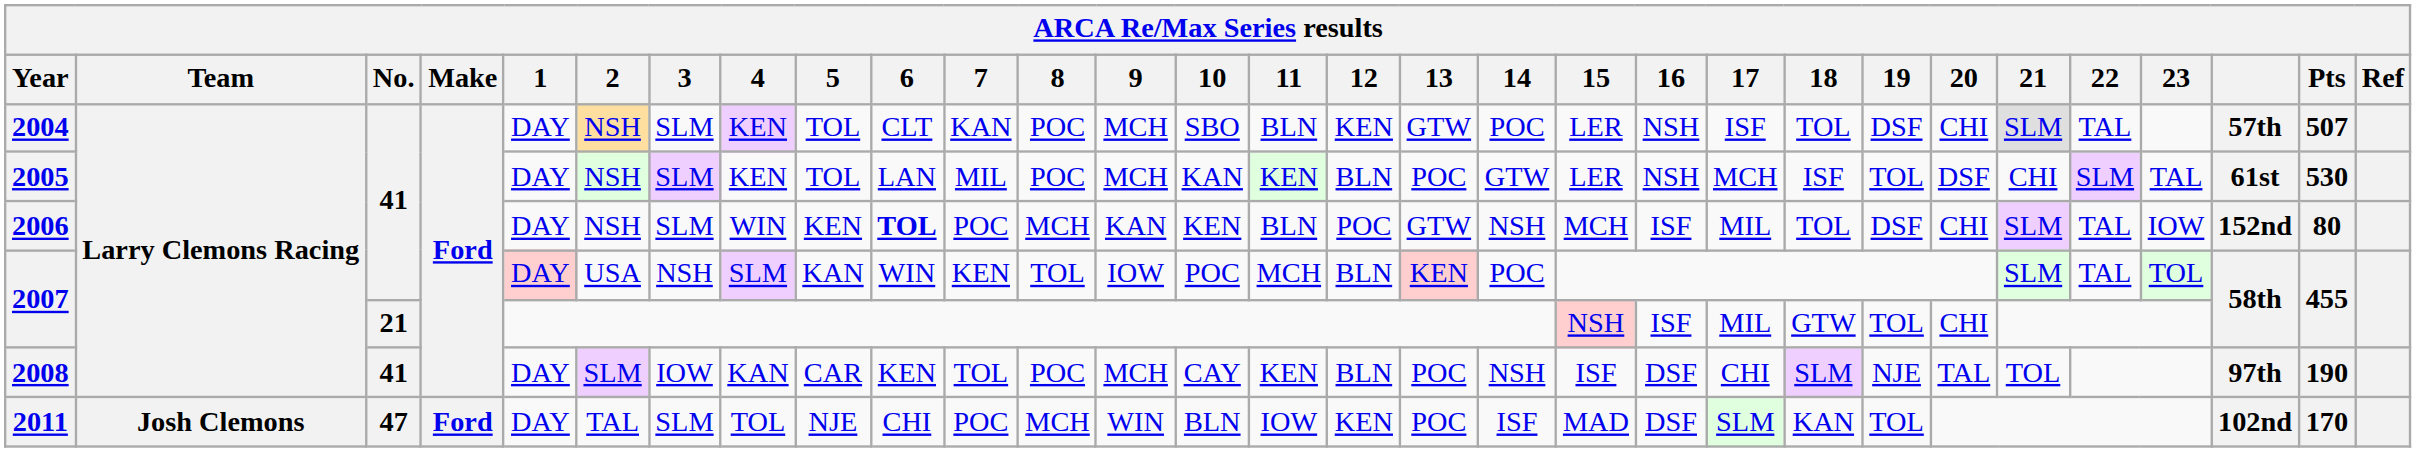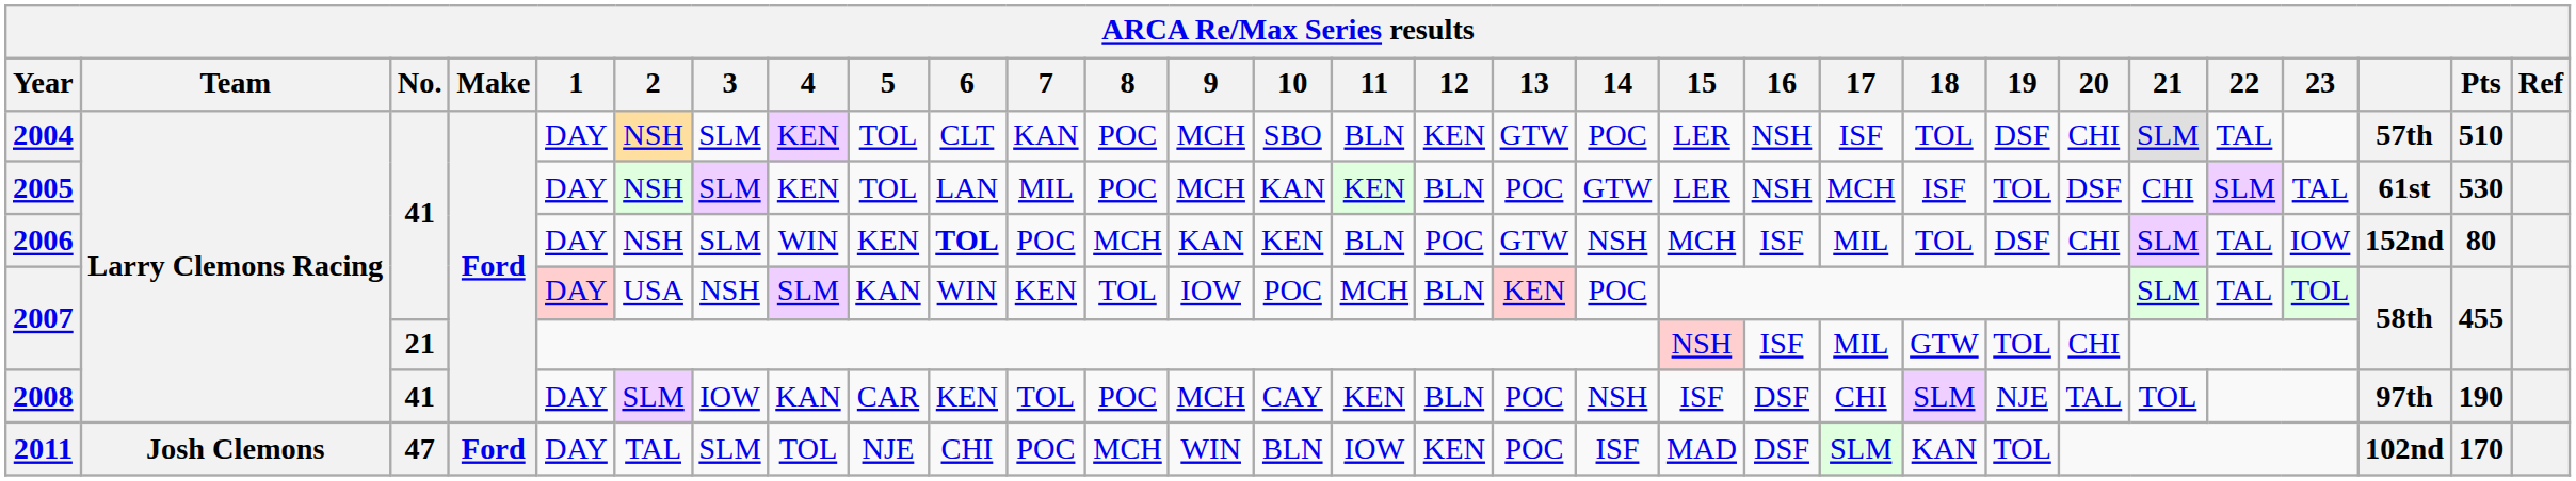2004 | Pts: 507 -> 510
